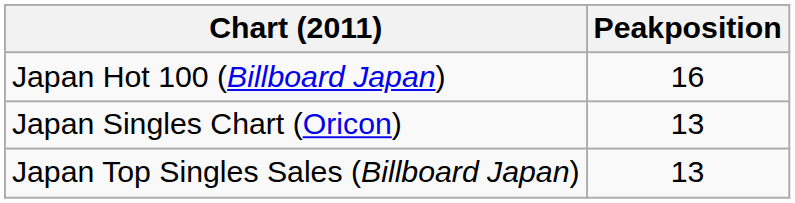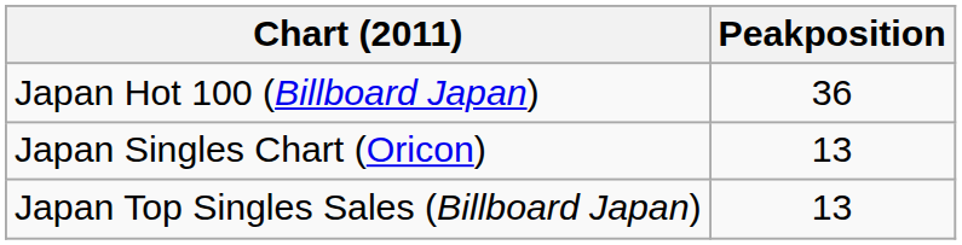Japan Hot 100 (Billboard Japan) | Peakposition: 16 -> 36
